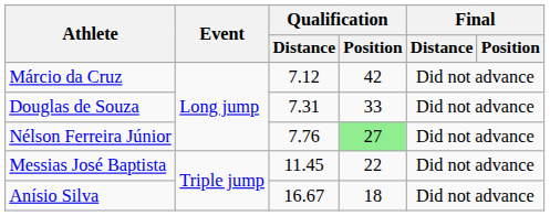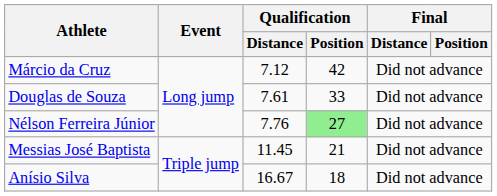Douglas de Souza | Qualification / Distance: 7.31 -> 7.61
Messias José Baptista | Qualification / Position: 22 -> 21
